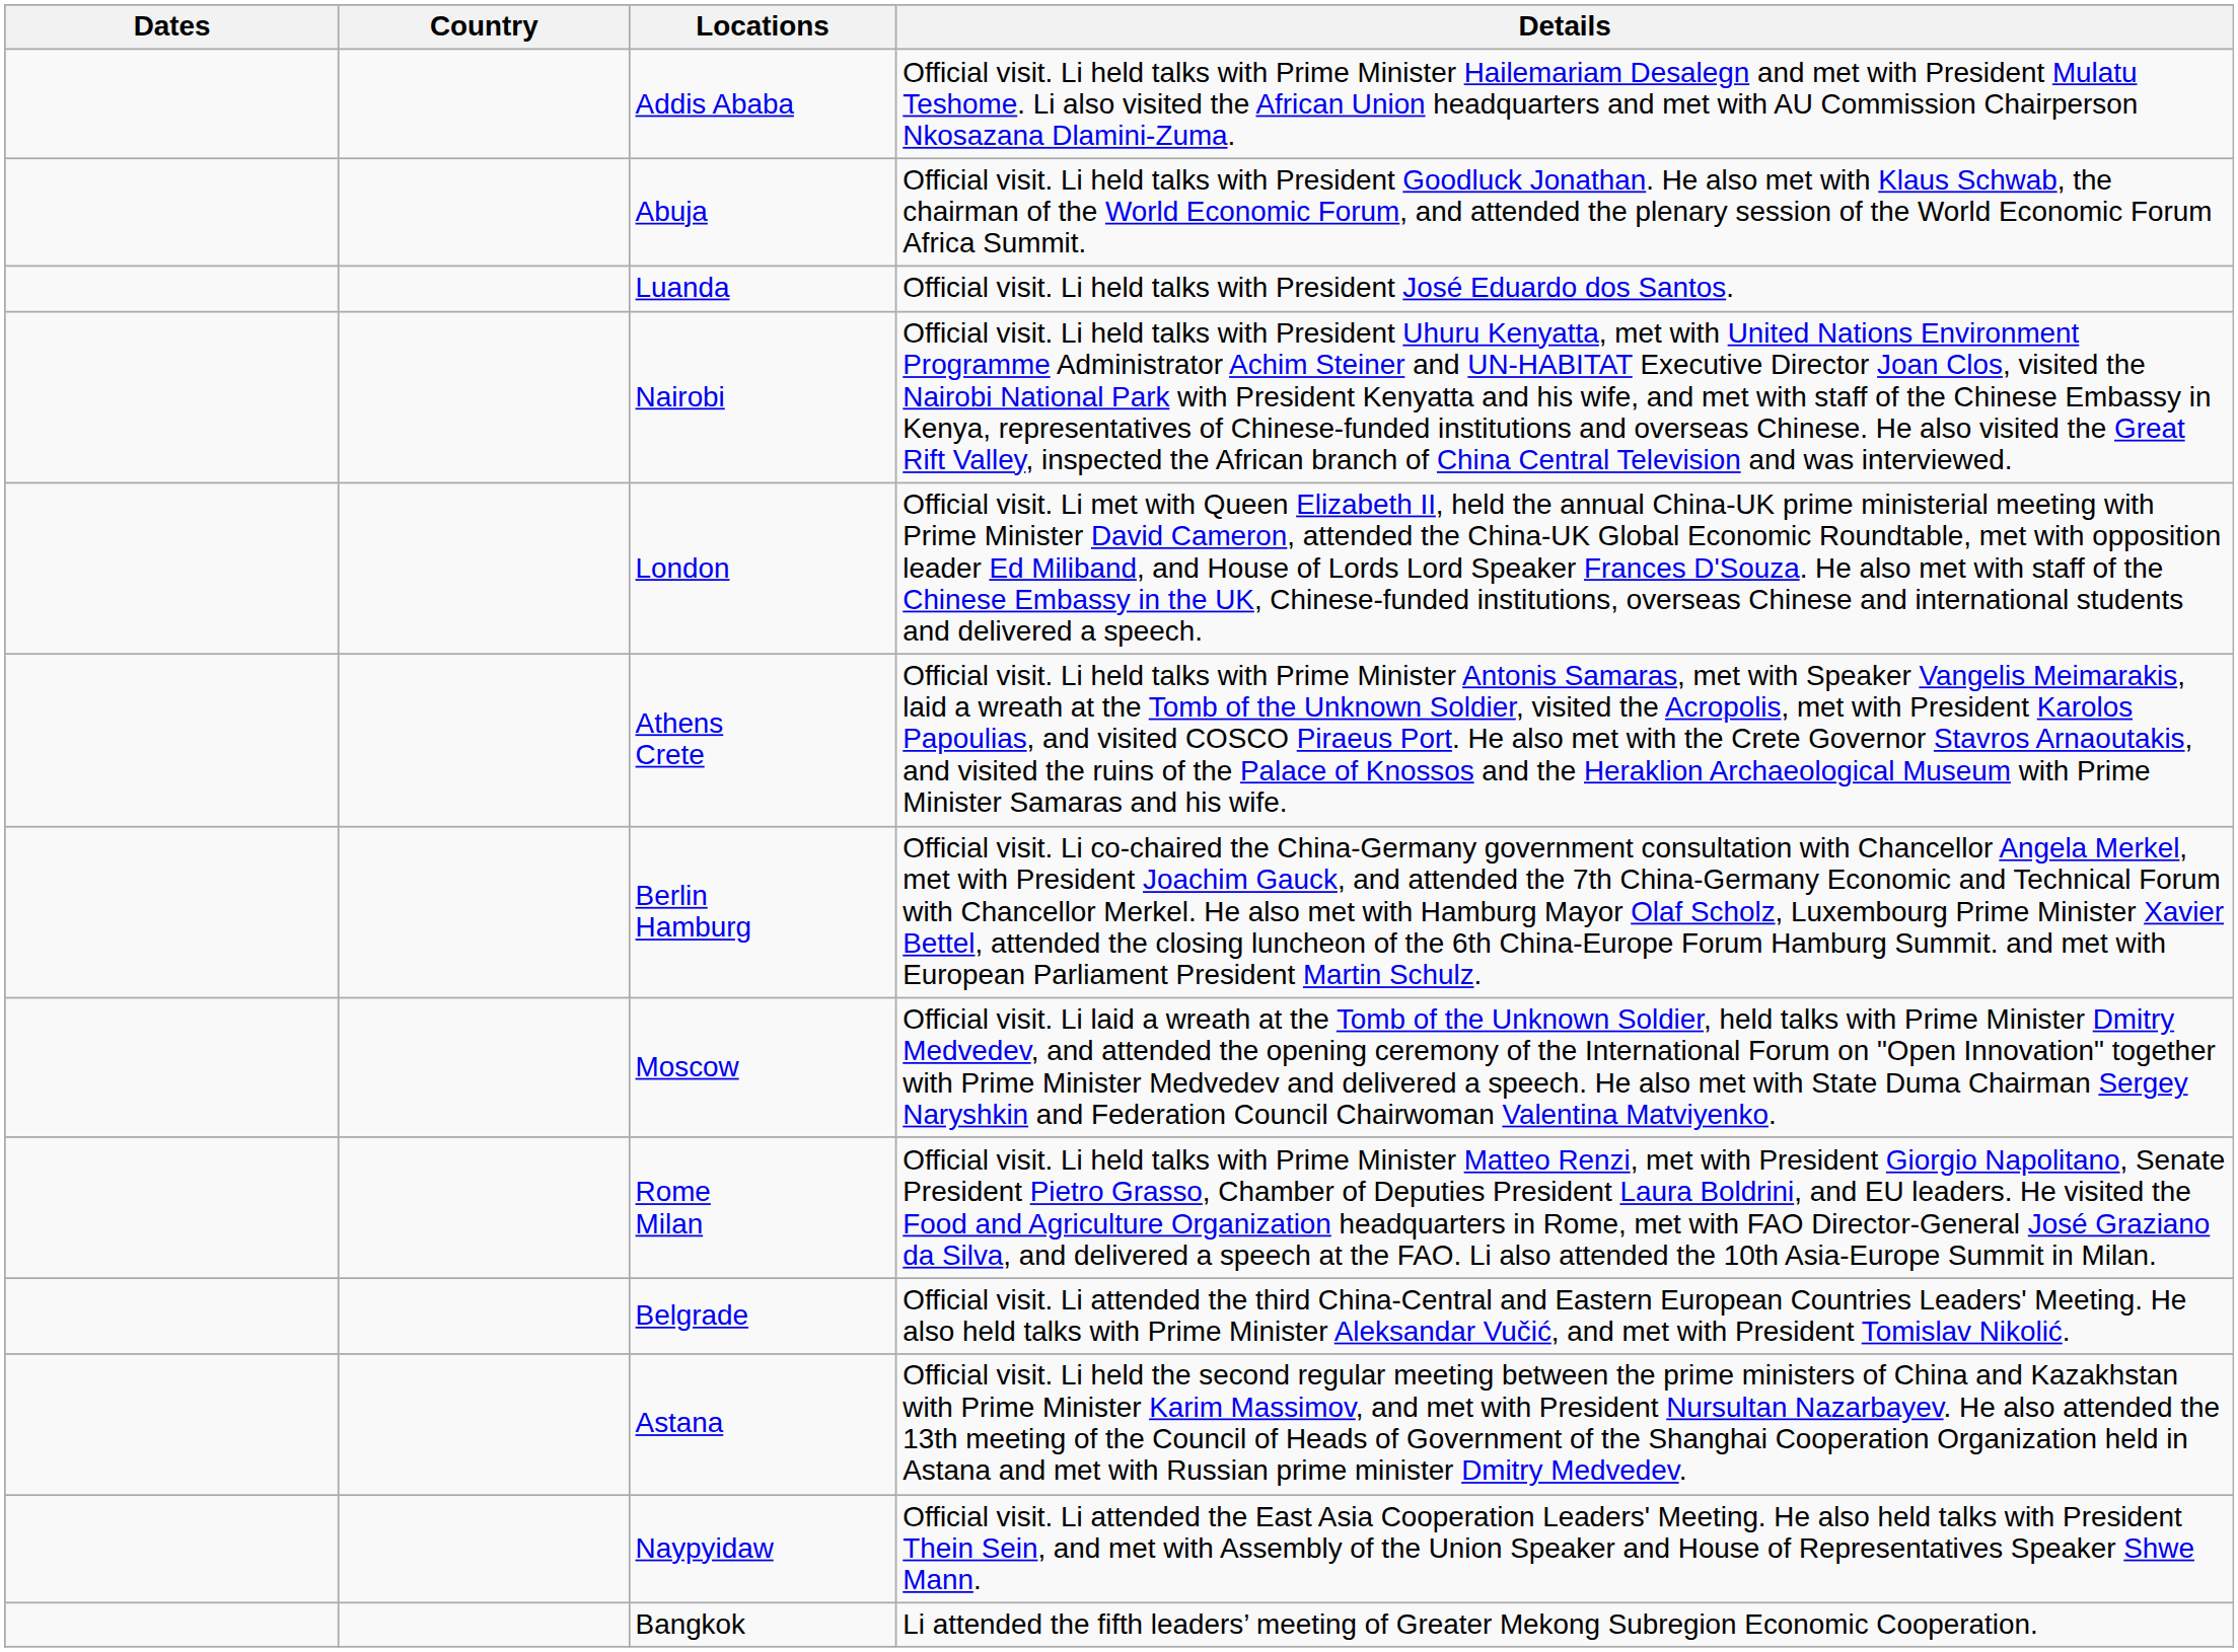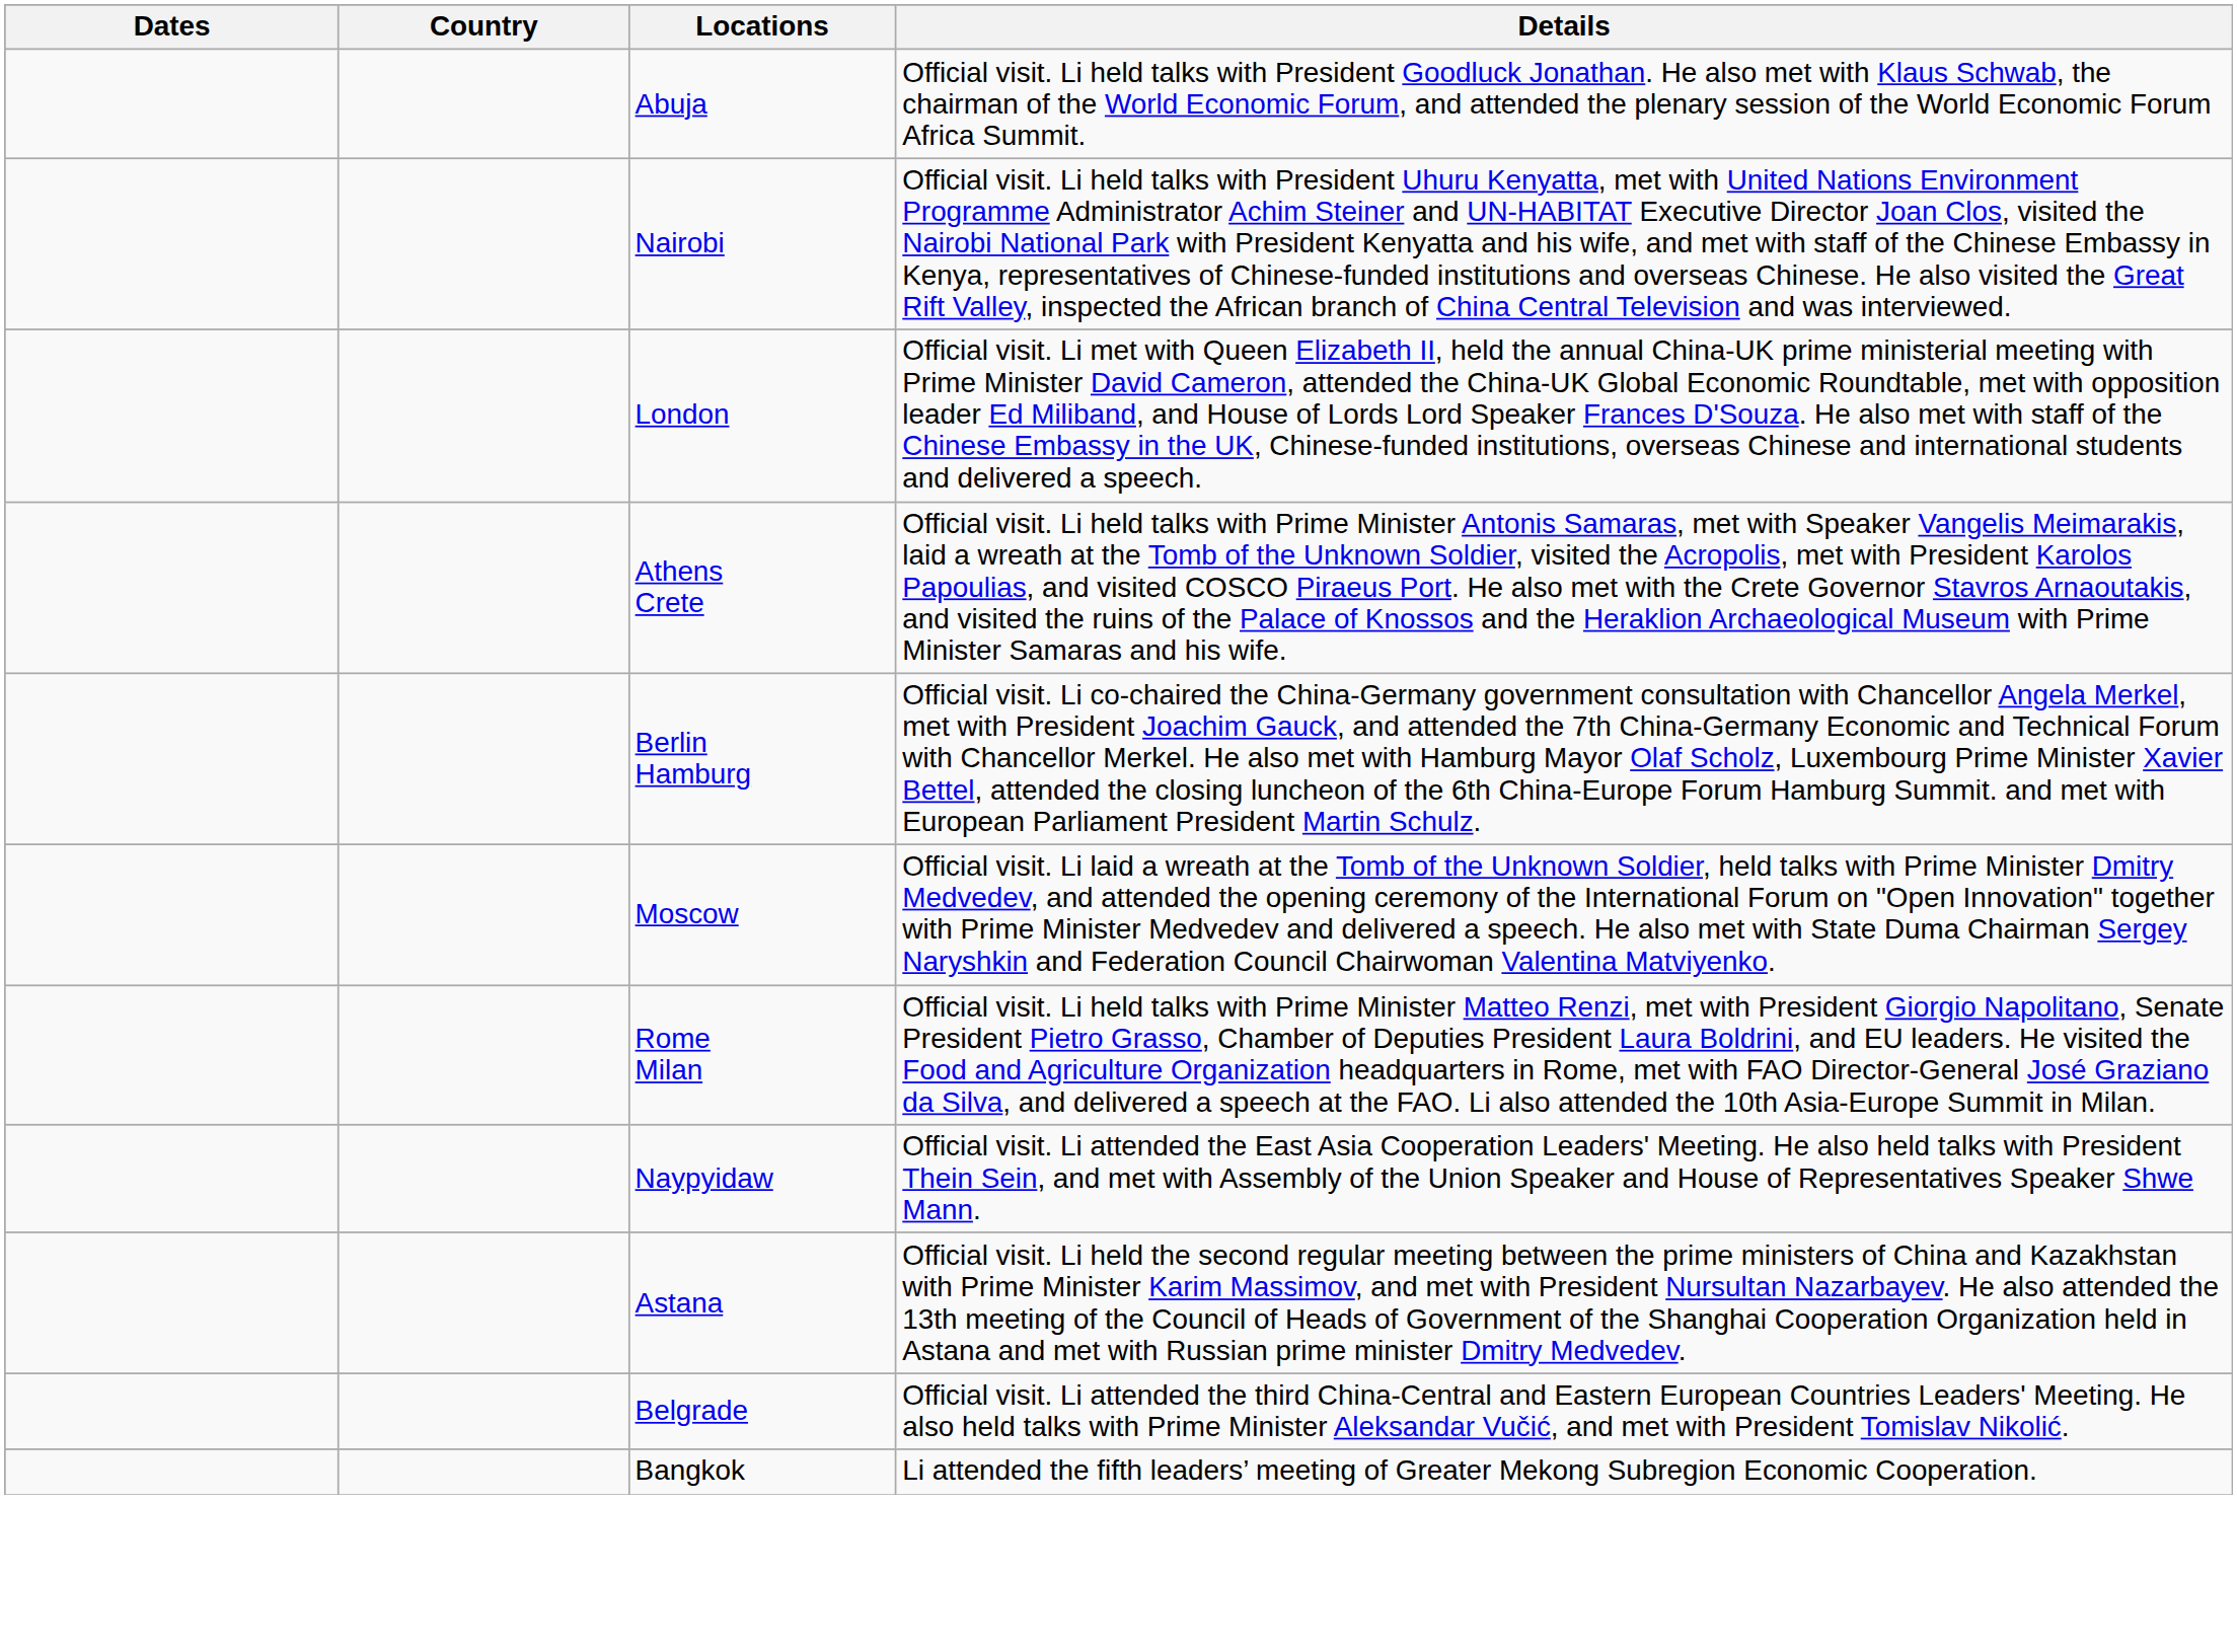- row: Addis Ababa | Official visit. Li held talks with Prime Minister Hailemariam Desalegn and met with President Mulatu Teshome. Li also visited the African Union headquarters and met with AU Commission Chairperson Nkosazana Dlamini-Zuma.
- row: Luanda | Official visit. Li held talks with President José Eduardo dos Santos.
rows swapped: Naypyidaw <-> Belgrade
